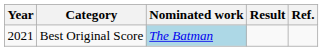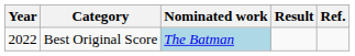Best Original Score | Year: 2021 -> 2022
